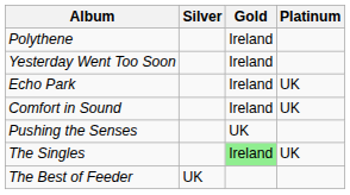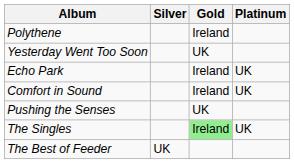Yesterday Went Too Soon | Gold: Ireland -> UK
